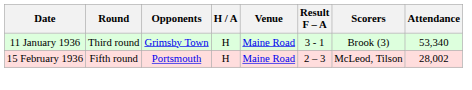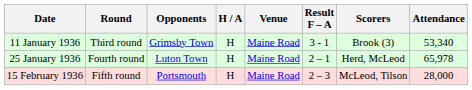+ row: 25 January 1936 | Fourth round | Luton Town | H | Maine Road | 2 – 1 | Herd, McLeod | 65,978
15 February 1936 | Attendance: 28,002 -> 28,000
